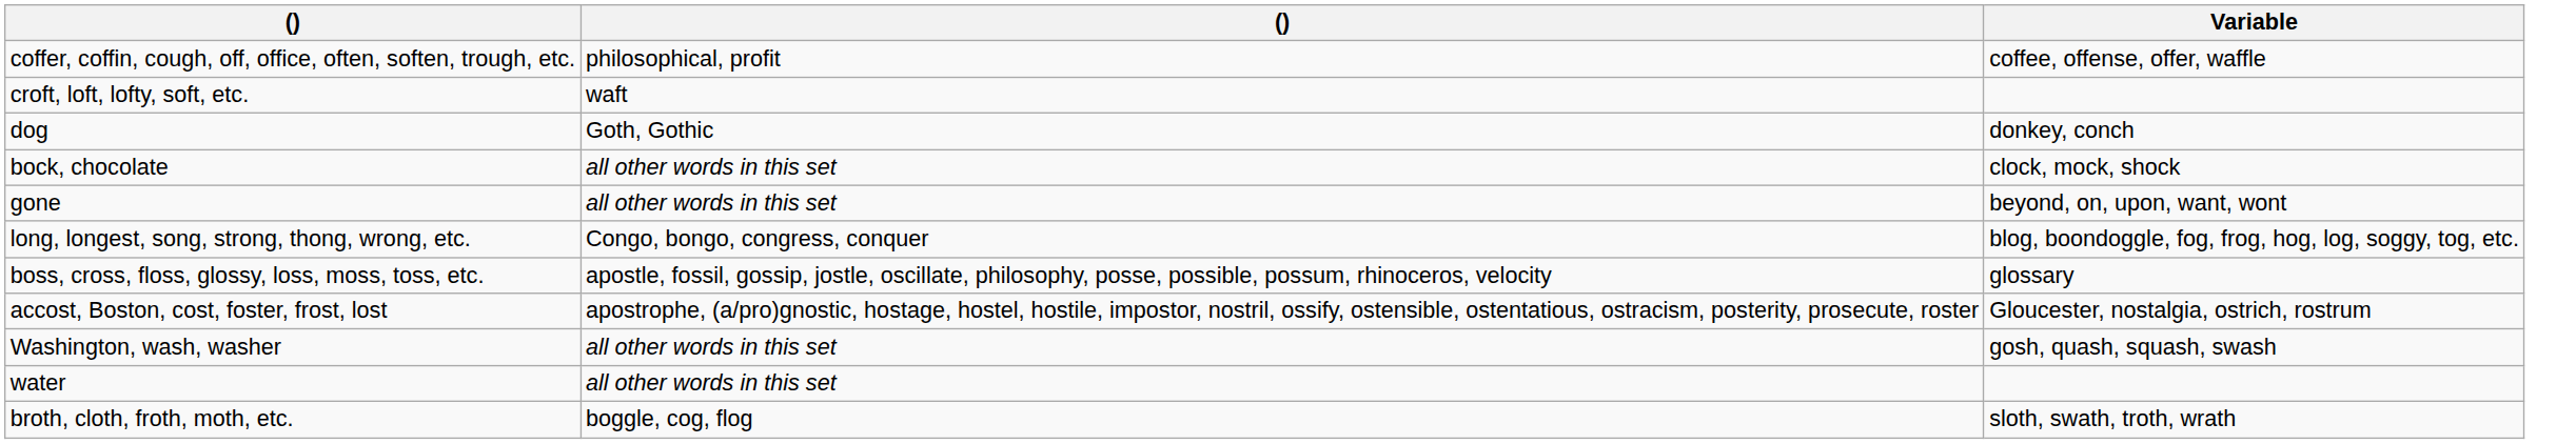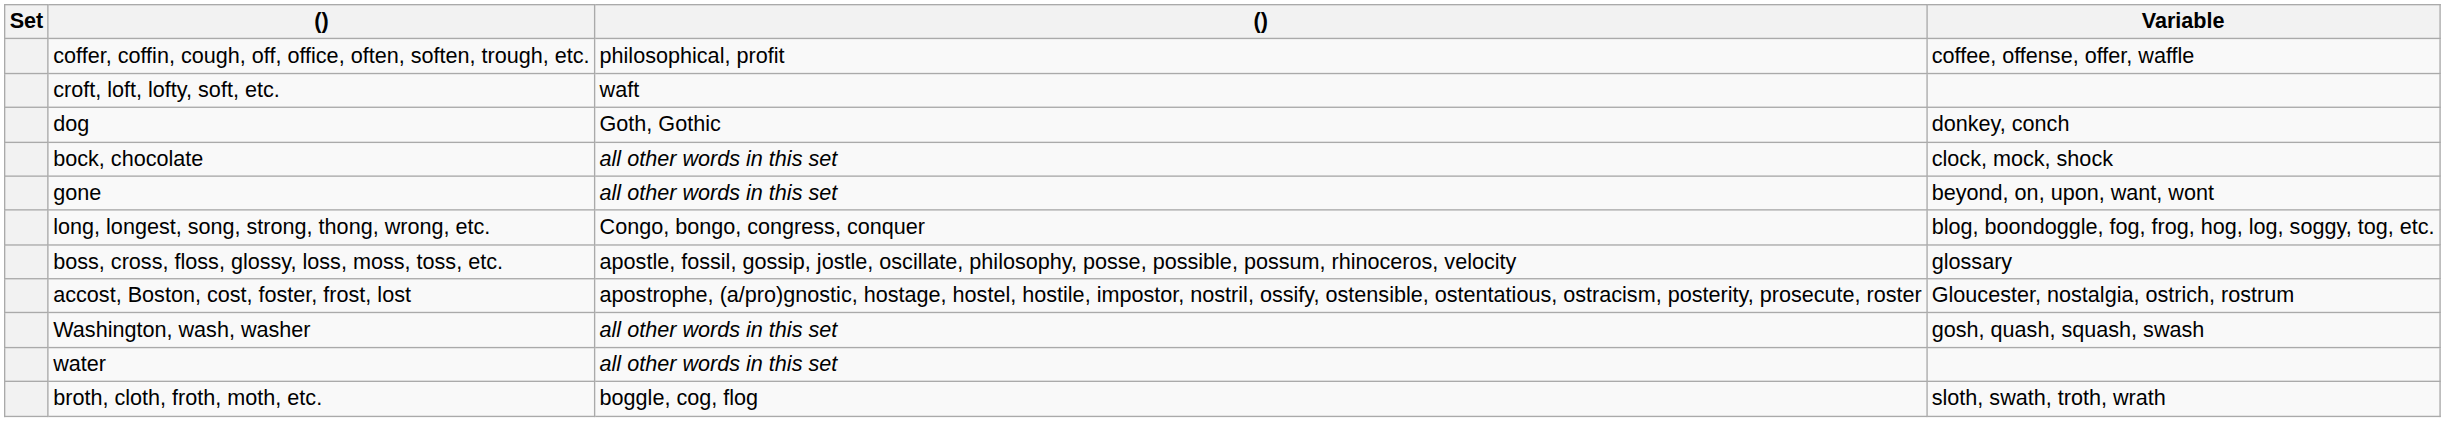+ column: Set
